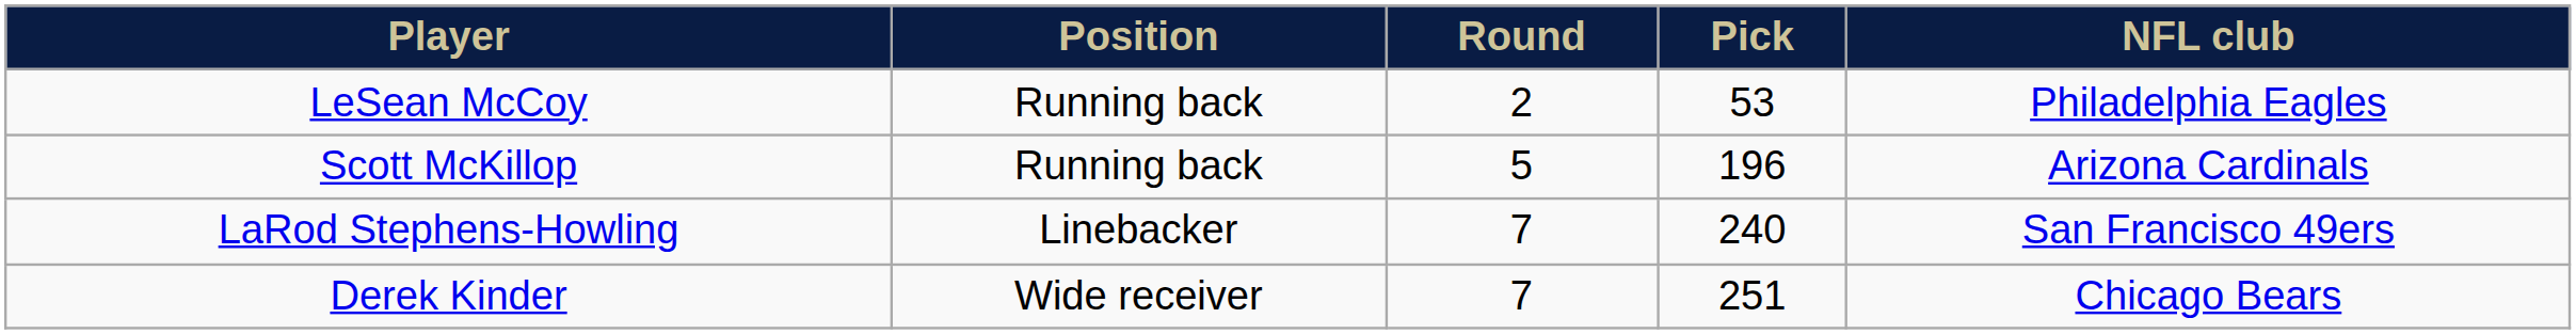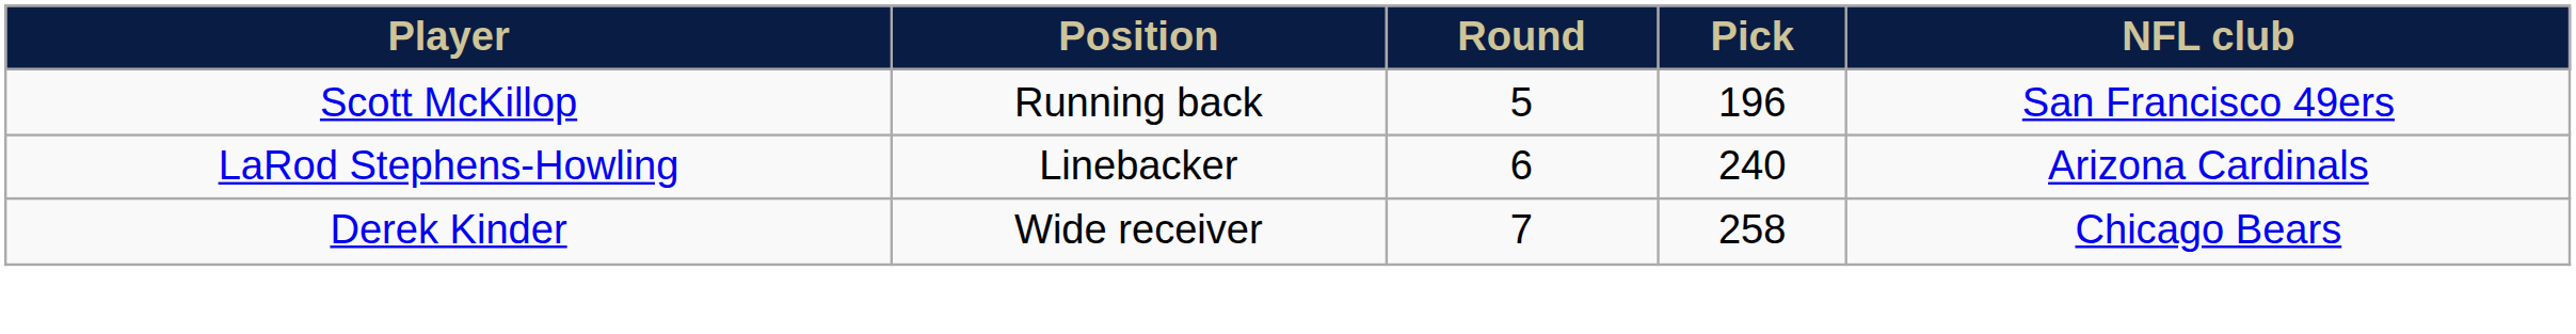- row: LeSean McCoy | Running back | 2 | 53 | Philadelphia Eagles
Scott McKillop | NFL club: Arizona Cardinals -> San Francisco 49ers
LaRod Stephens-Howling | Round: 7 -> 6
LaRod Stephens-Howling | NFL club: San Francisco 49ers -> Arizona Cardinals
Derek Kinder | Pick: 251 -> 258
